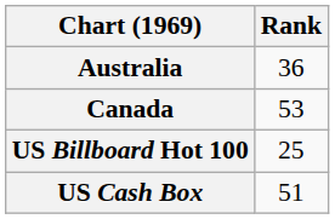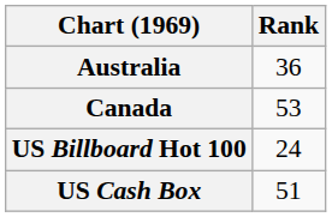US Billboard Hot 100 | Rank: 25 -> 24
